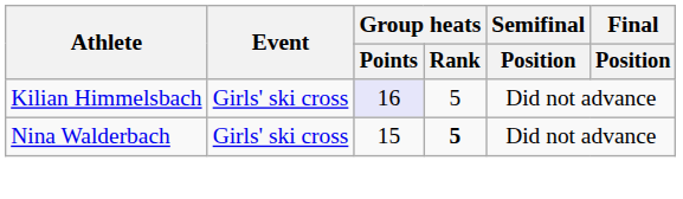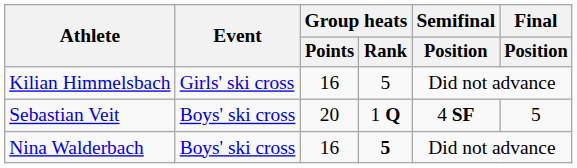Kilian Himmelsbach | Group heats / Points: lavender background -> no background
+ row: Sebastian Veit | Boys' ski cross | 20 | 1 Q | 4 SF | 5
Nina Walderbach | Event: Girls' ski cross -> Boys' ski cross
Nina Walderbach | Group heats / Points: 15 -> 16
